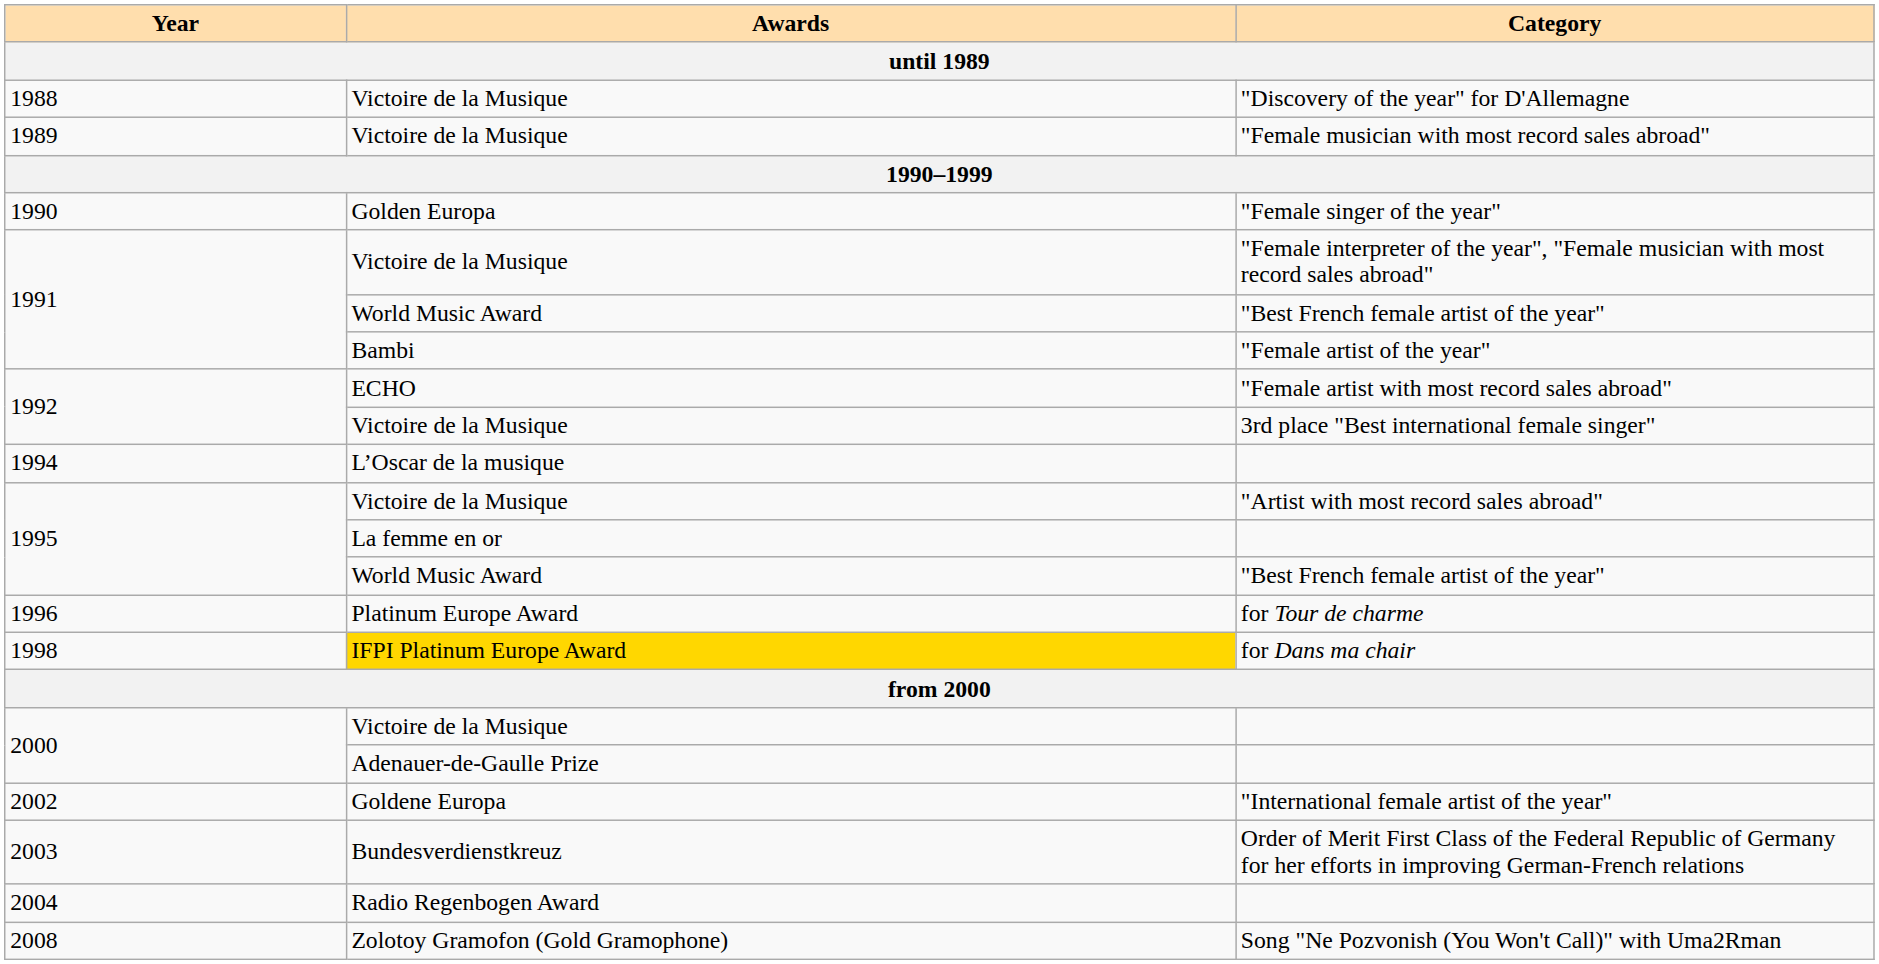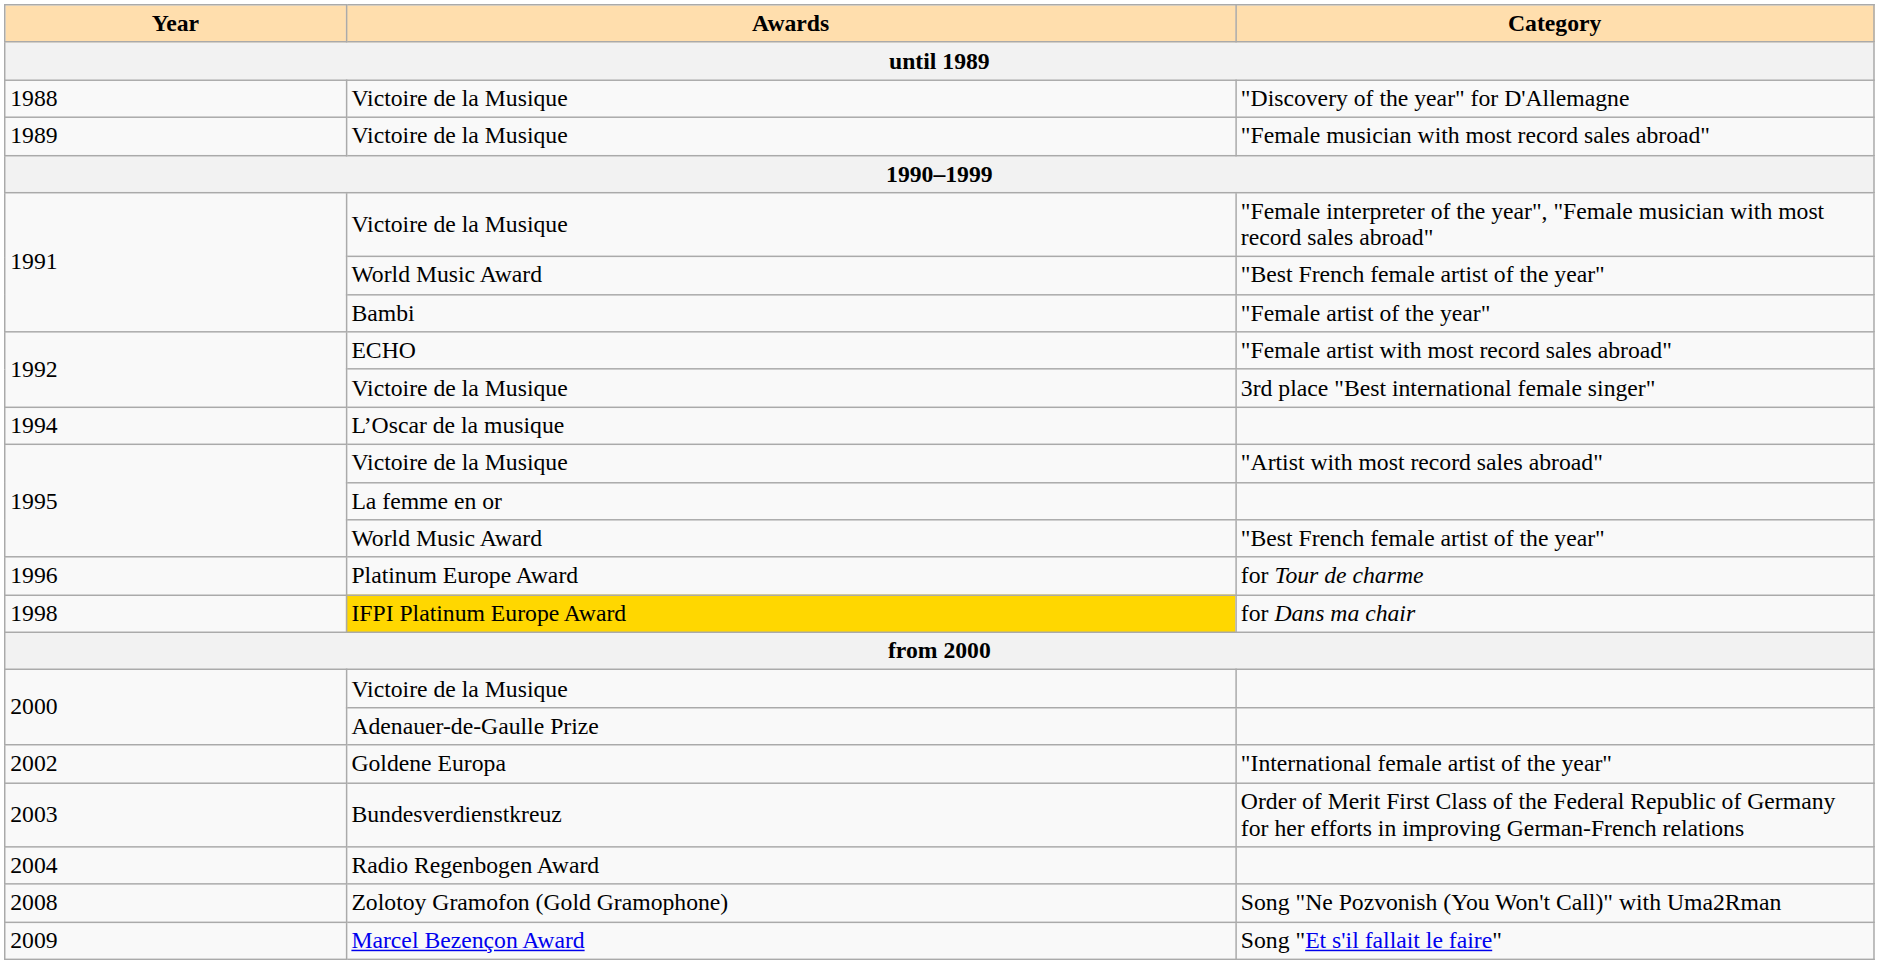- row: 1990 | Golden Europa | "Female singer of the year"
+ row: 2009 | Marcel Bezençon Award | Song "Et s'il fallait le faire"
